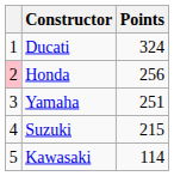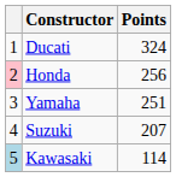Suzuki | Points: 215 -> 207
Kawasaki | column 1: no background -> lightblue background
